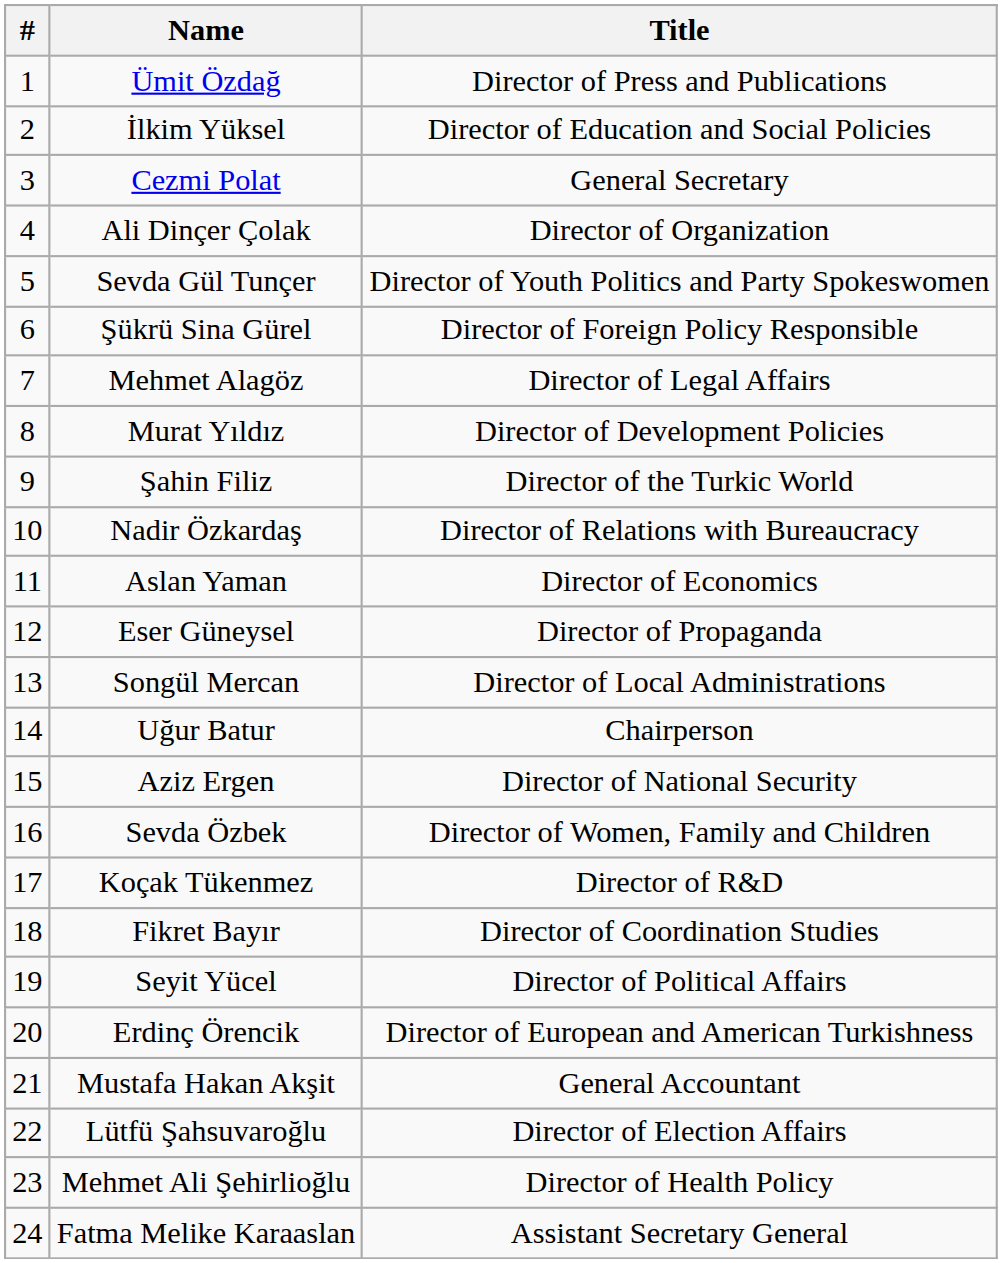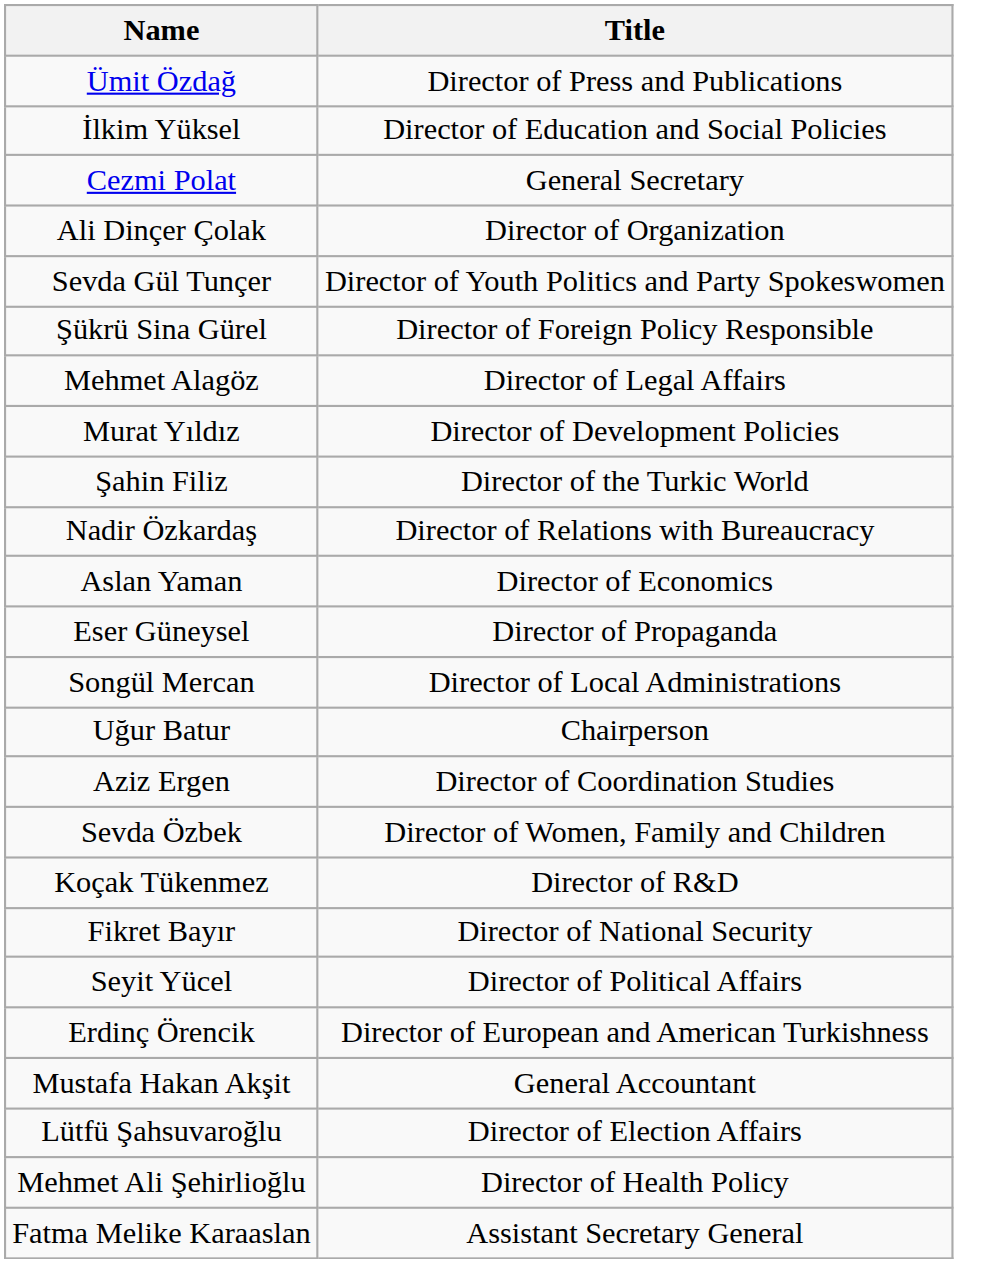- column: # | 1 | 2 | 3 | 4 | 5 | 6 | 7 | 8 | 9 | 10 | 11 | 12 | 13 | 14 | 15 | 16 | 17 | 18 | 19 | 20 | 21 | 22 | 23 | 24
Aziz Ergen | Title: Director of National Security -> Director of Coordination Studies
Fikret Bayır | Title: Director of Coordination Studies -> Director of National Security
